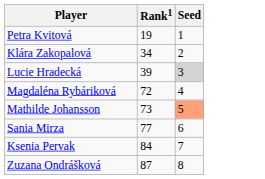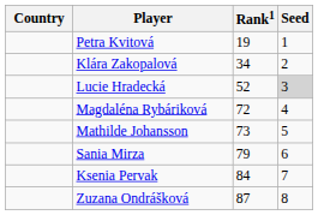+ column: Country
Lucie Hradecká | Rank1: 39 -> 52
Mathilde Johansson | Seed: lightsalmon background -> no background
Sania Mirza | Rank1: 77 -> 79
